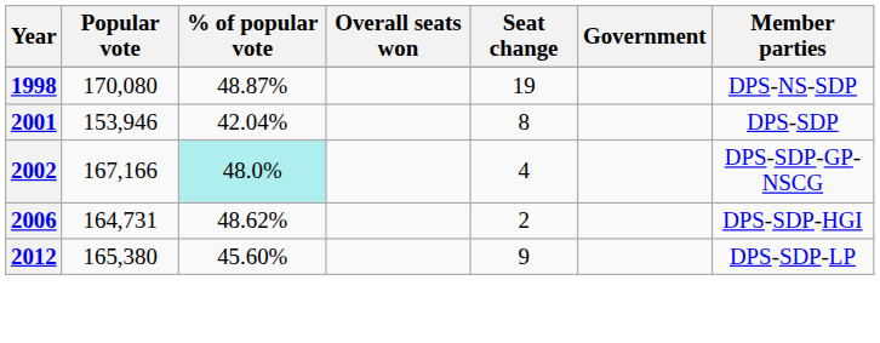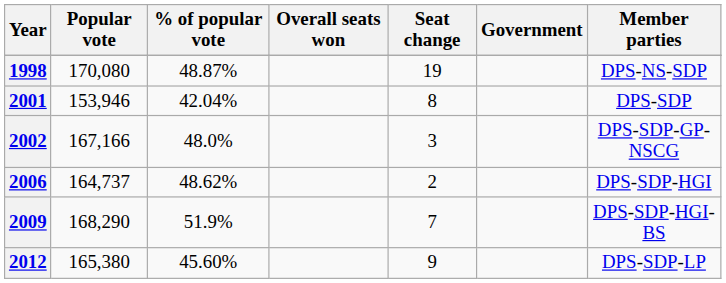2002 | % of popular vote: paleturquoise background -> no background
2002 | Seat change: 4 -> 3
2006 | Popular vote: 164,731 -> 164,737
+ row: 2009 | 168,290 | 51.9% | 7 | DPS-SDP-HGI-BS
